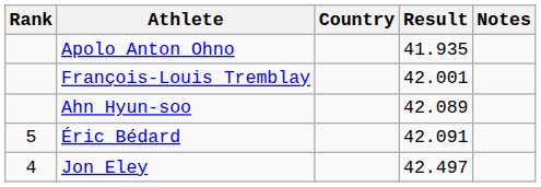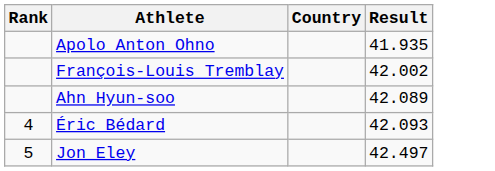- column: Notes
François-Louis Tremblay | Result: 42.001 -> 42.002
Éric Bédard | Rank: 5 -> 4
Éric Bédard | Result: 42.091 -> 42.093
Jon Eley | Rank: 4 -> 5
